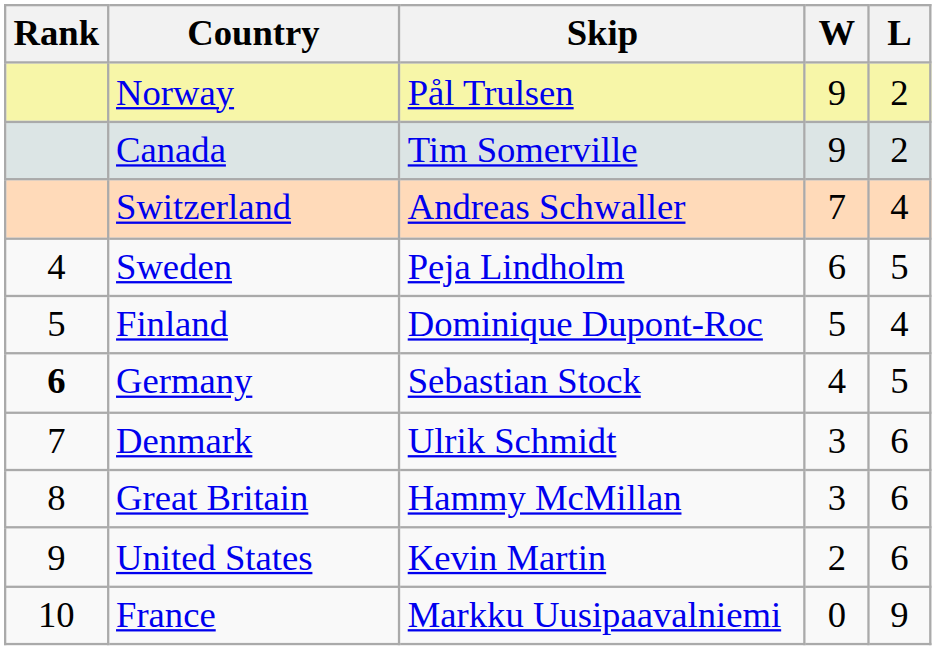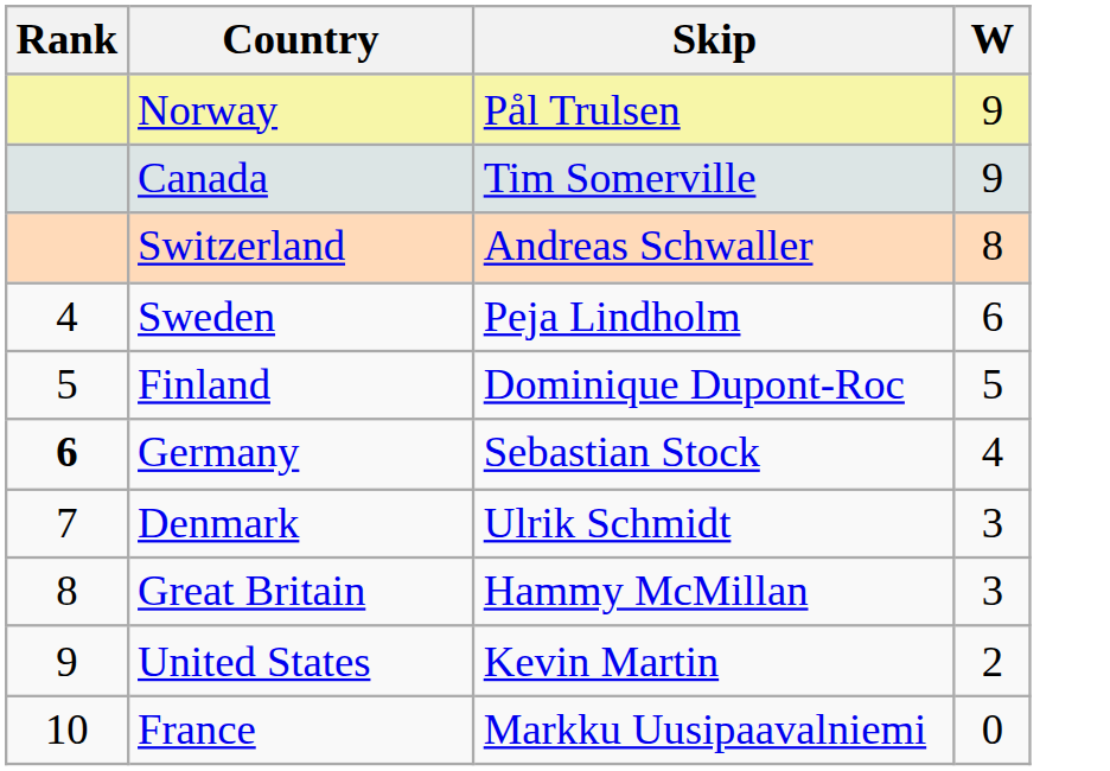- column: L | 2 | 2 | 4 | 5 | 4 | 5 | 6 | 6 | 6 | 9
Switzerland | W: 7 -> 8
